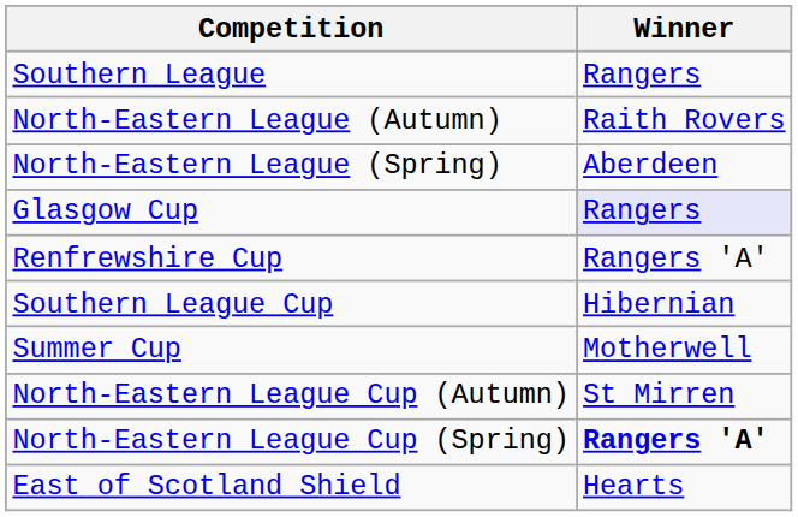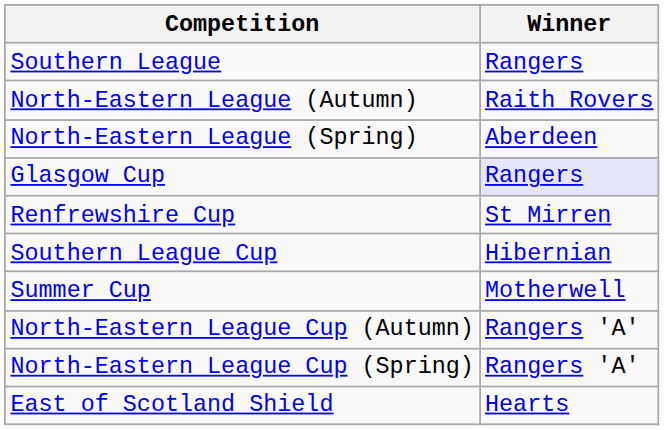Renfrewshire Cup | Winner: Rangers 'A' -> St Mirren
North-Eastern League Cup (Autumn) | Winner: St Mirren -> Rangers 'A'
North-Eastern League Cup (Spring) | Winner: bold -> normal
